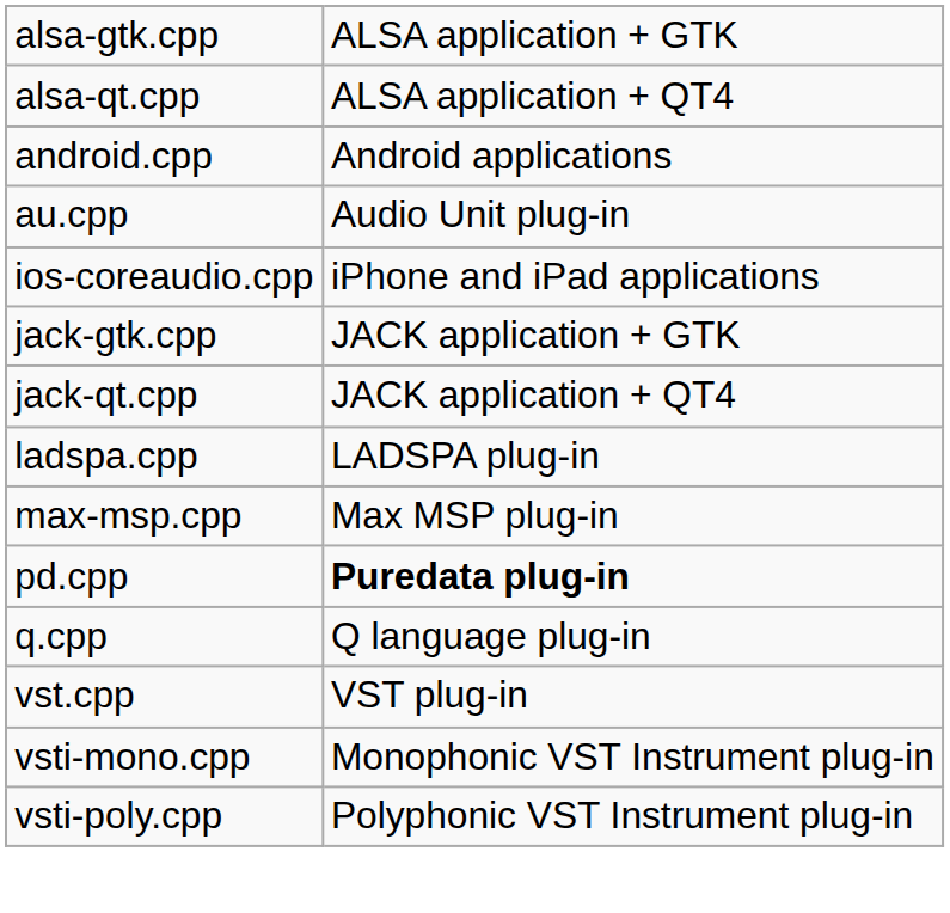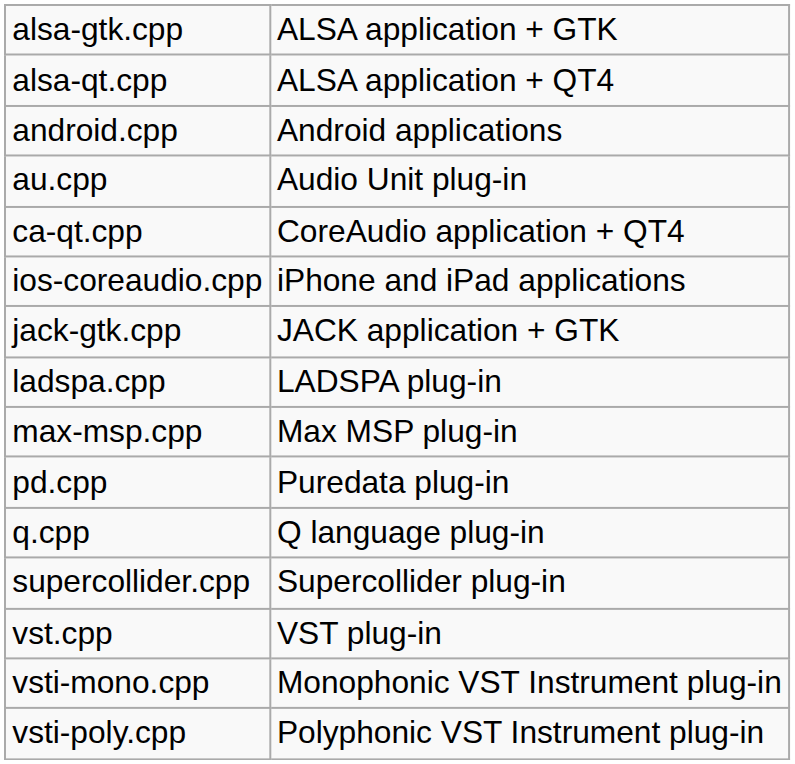+ row: ca-qt.cpp | CoreAudio application + QT4
- row: jack-qt.cpp | JACK application + QT4
pd.cpp | column 2: bold -> normal
+ row: supercollider.cpp | Supercollider plug-in
